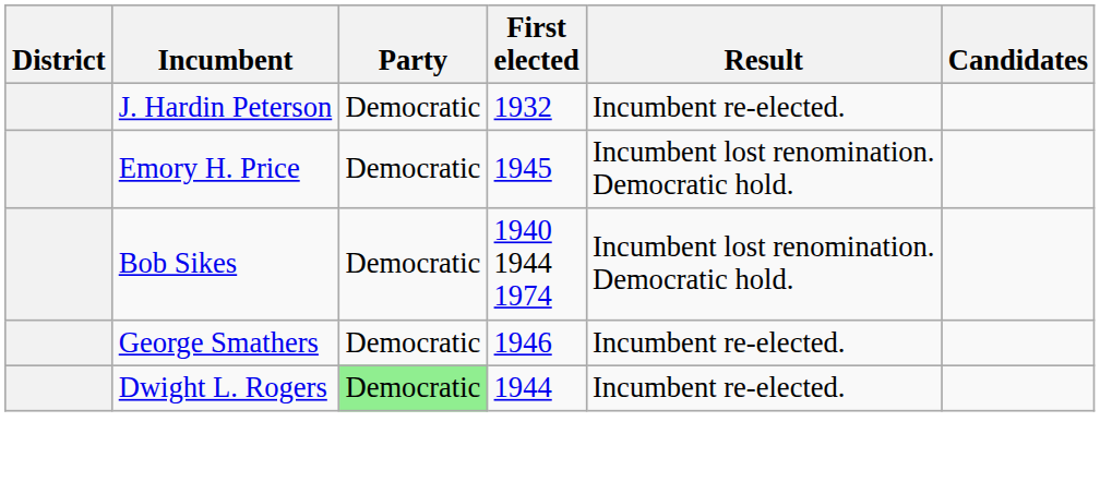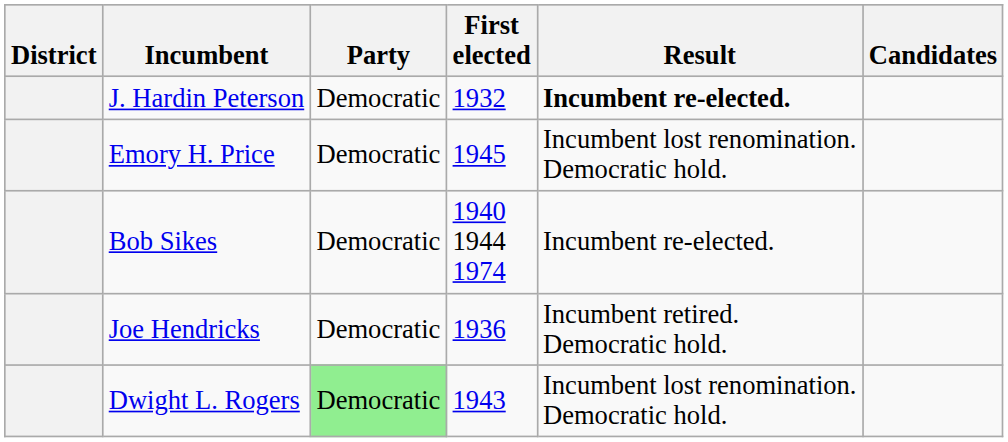J. Hardin Peterson | Result: normal -> bold
Bob Sikes | Result: Incumbent lost renomination. Democratic hold. -> Incumbent re-elected.
- row: George Smathers | Democratic | 1946 | Incumbent re-elected.
+ row: Joe Hendricks | Democratic | 1936 | Incumbent retired. Democratic hold.
Dwight L. Rogers | First elected: 1944 -> 1943
Dwight L. Rogers | Result: Incumbent re-elected. -> Incumbent lost renomination. Democratic hold.
